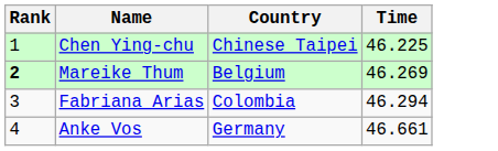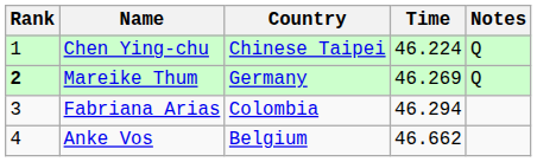+ column: Notes | Q | Q
Chen Ying-chu | Time: 46.225 -> 46.224
Mareike Thum | Country: Belgium -> Germany
Anke Vos | Country: Germany -> Belgium
Anke Vos | Time: 46.661 -> 46.662
